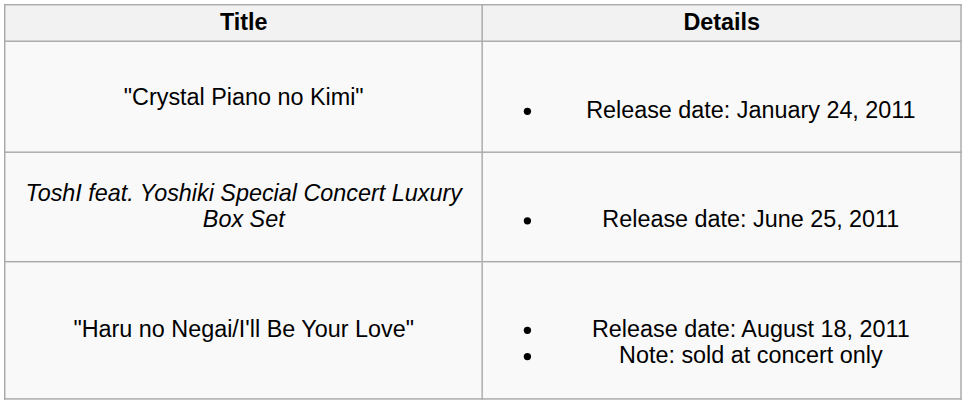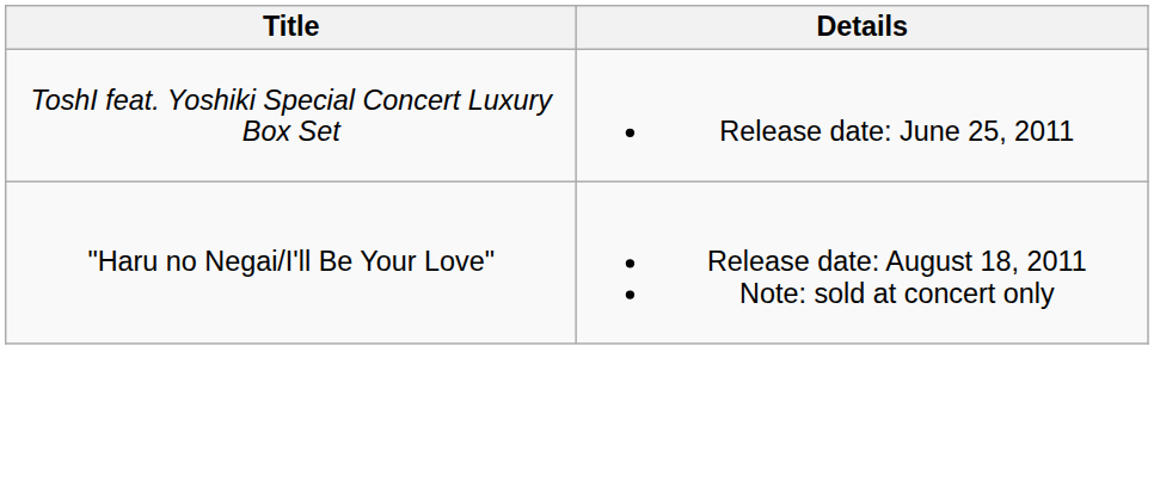- row: "Crystal Piano no Kimi" | Release date: January 24, 2011
